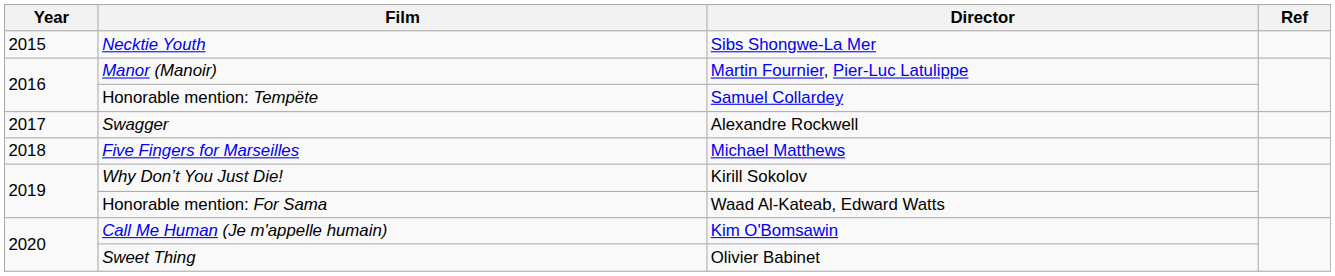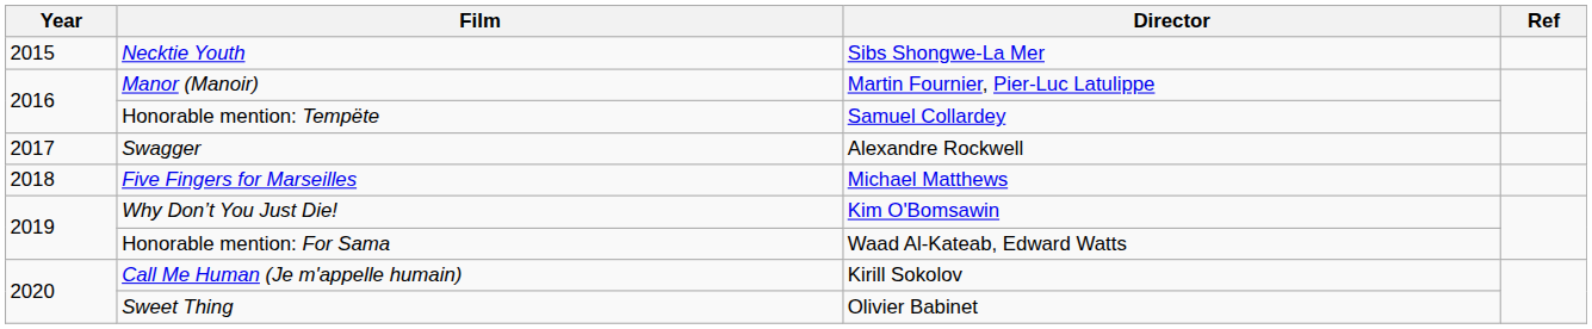Why Don’t You Just Die! | Director: Kirill Sokolov -> Kim O'Bomsawin
Call Me Human (Je m'appelle humain) | Director: Kim O'Bomsawin -> Kirill Sokolov
